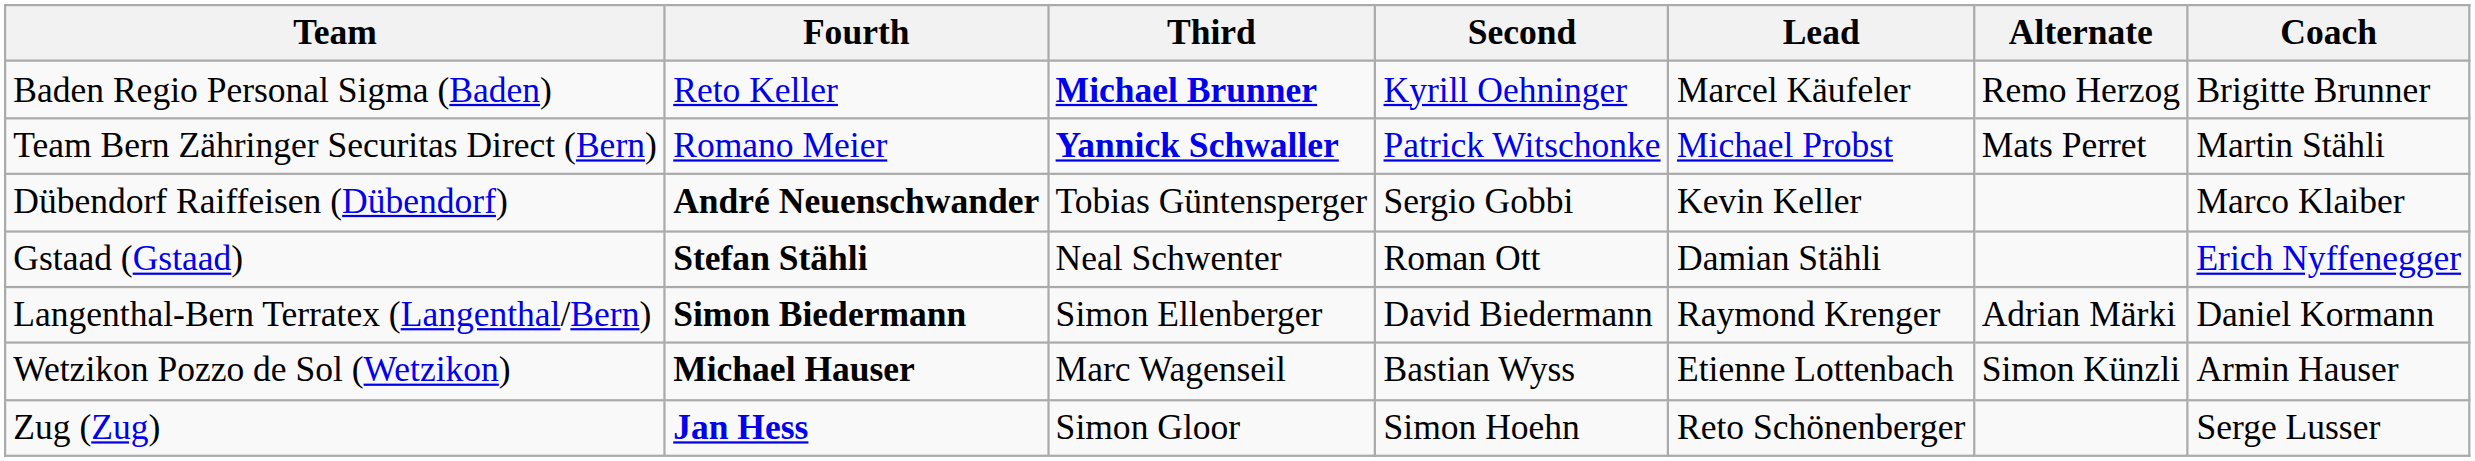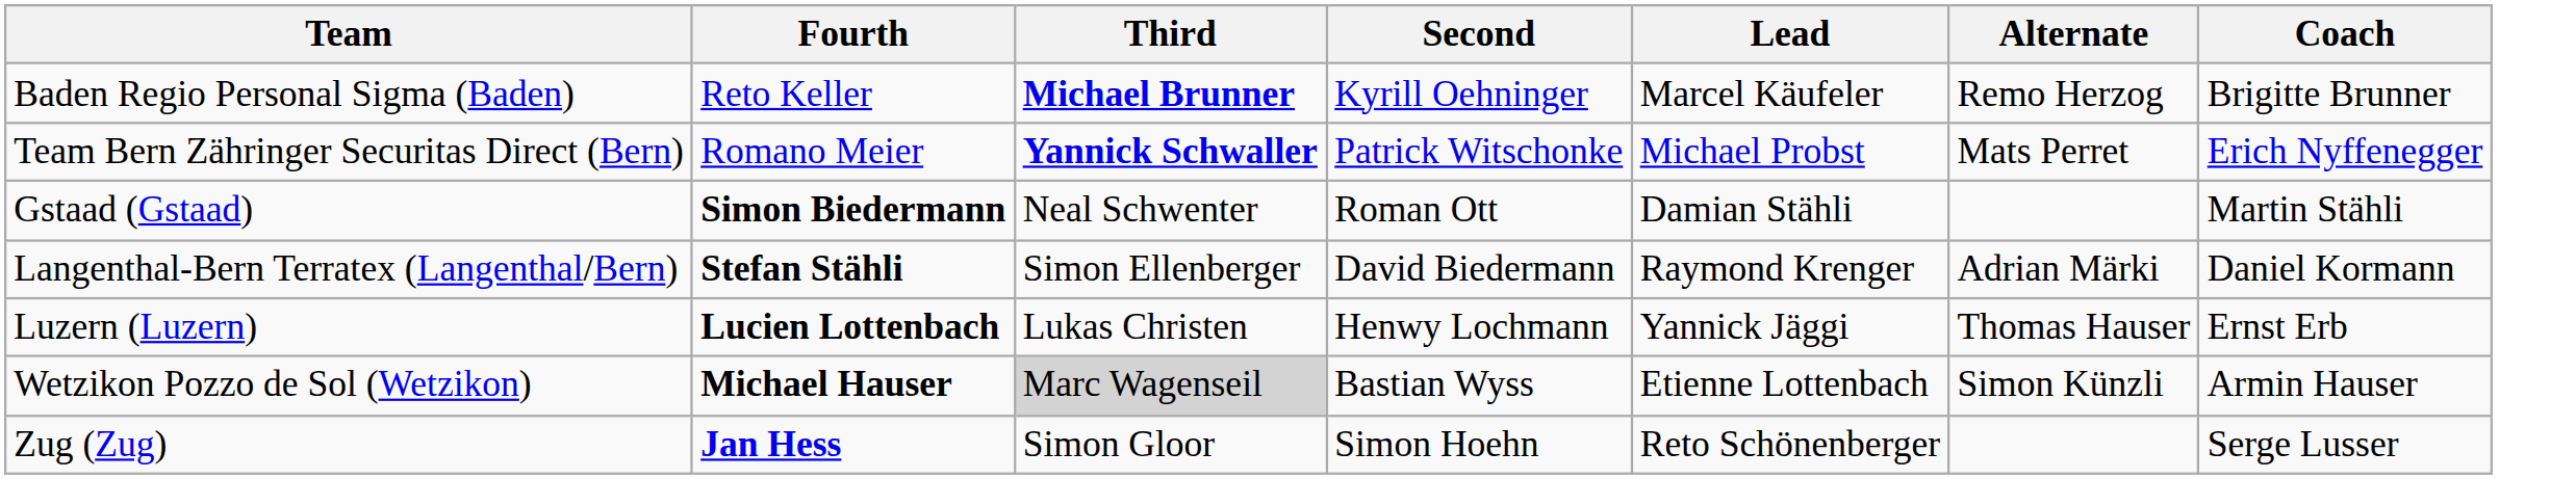Team Bern Zähringer Securitas Direct (Bern) | Coach: Martin Stähli -> Erich Nyffenegger
- row: Dübendorf Raiffeisen (Dübendorf) | André Neuenschwander | Tobias Güntensperger | Sergio Gobbi | Kevin Keller | Marco Klaiber
Gstaad (Gstaad) | Fourth: Stefan Stähli -> Simon Biedermann
Gstaad (Gstaad) | Coach: Erich Nyffenegger -> Martin Stähli
Langenthal-Bern Terratex (Langenthal/Bern) | Fourth: Simon Biedermann -> Stefan Stähli
+ row: Luzern (Luzern) | Lucien Lottenbach | Lukas Christen | Henwy Lochmann | Yannick Jäggi | Thomas Hauser | Ernst Erb
Wetzikon Pozzo de Sol (Wetzikon) | Third: no background -> lightgrey background
